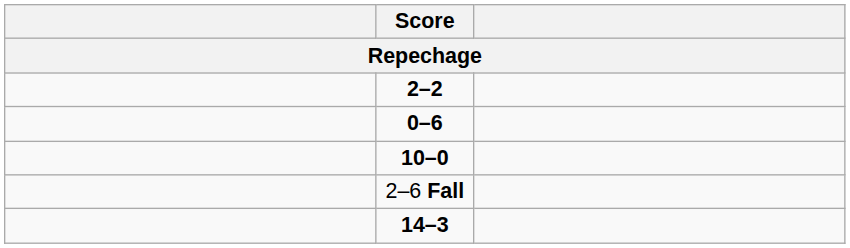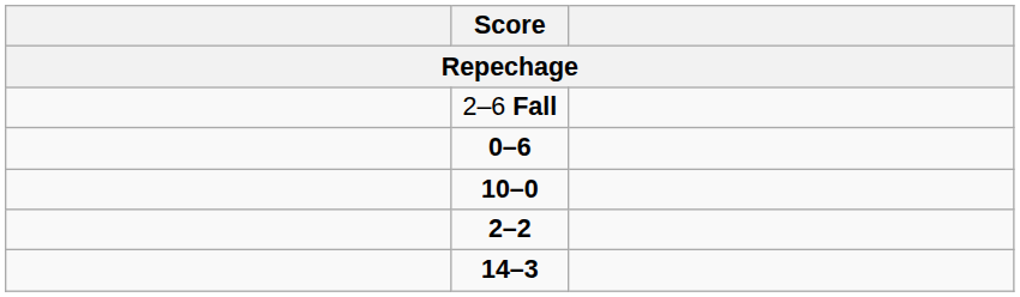rows swapped: 2–2 <-> 2–6 Fall
